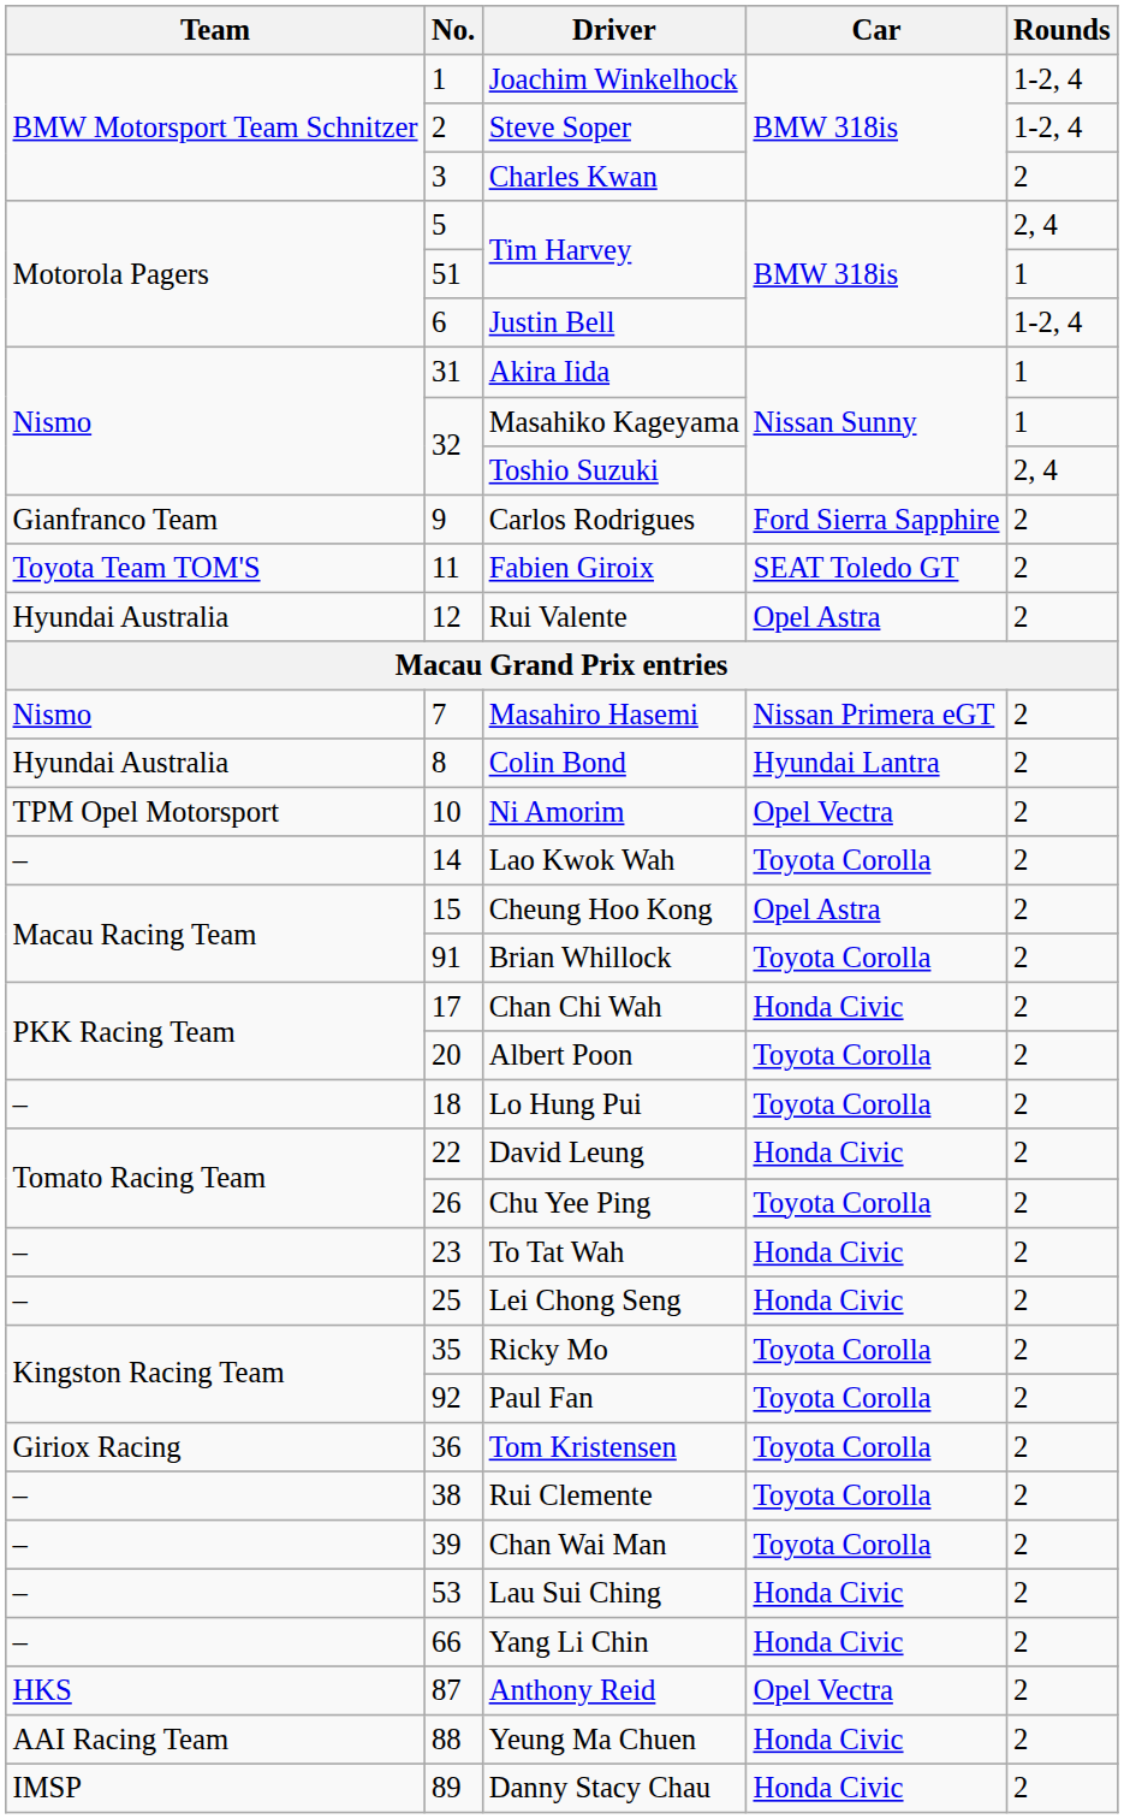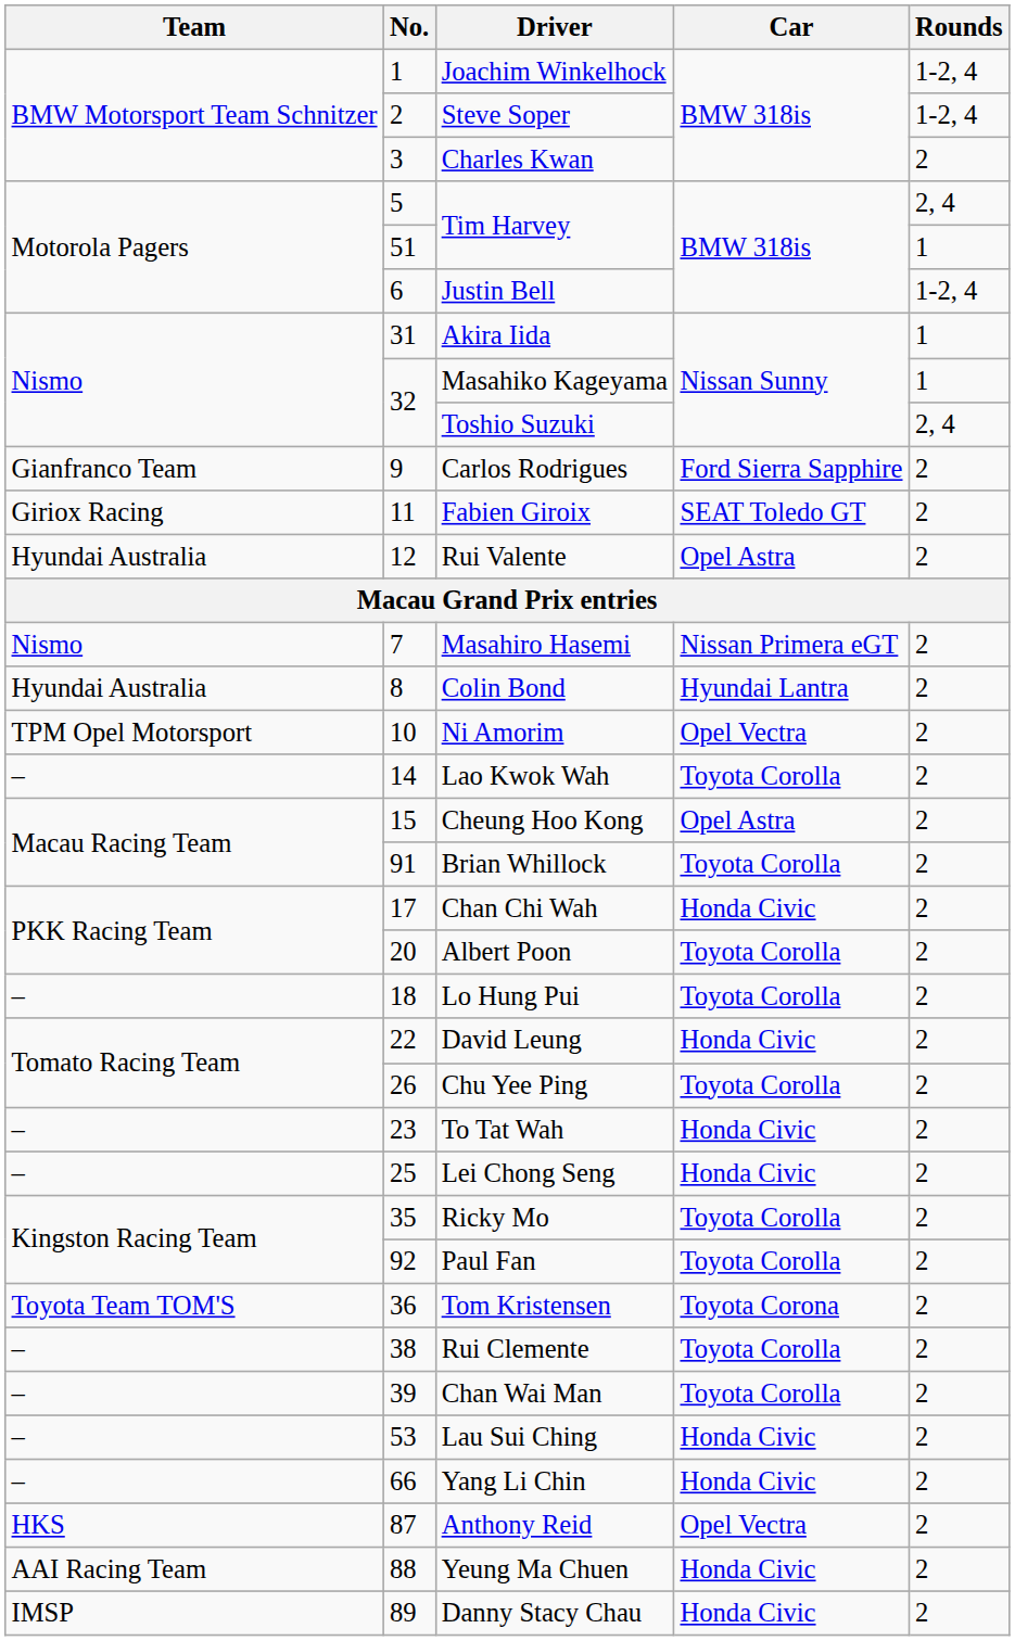Fabien Giroix | Team: Toyota Team TOM'S -> Giriox Racing
Tom Kristensen | Team: Giriox Racing -> Toyota Team TOM'S
Tom Kristensen | Car: Toyota Corolla -> Toyota Corona
